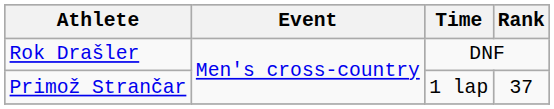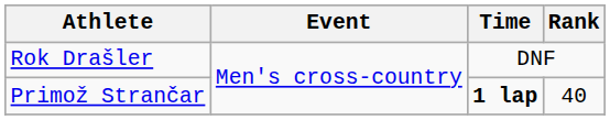Primož Strančar | Time: normal -> bold
Primož Strančar | Rank: 37 -> 40
